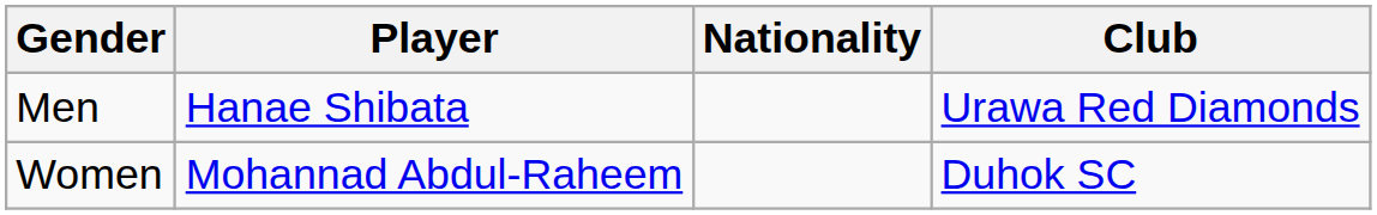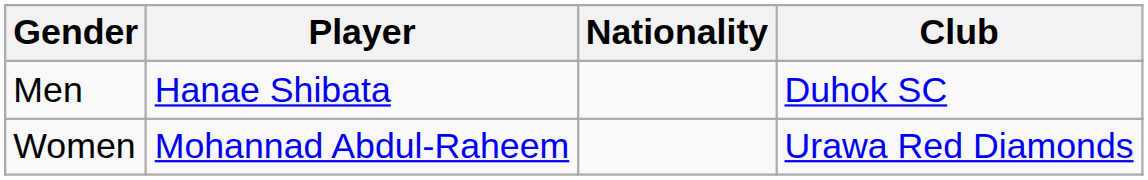Men | Club: Urawa Red Diamonds -> Duhok SC
Women | Club: Duhok SC -> Urawa Red Diamonds
